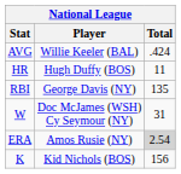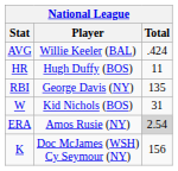W | Player: Doc McJames (WSH) Cy Seymour (NY) -> Kid Nichols (BOS)
K | Player: Kid Nichols (BOS) -> Doc McJames (WSH) Cy Seymour (NY)
